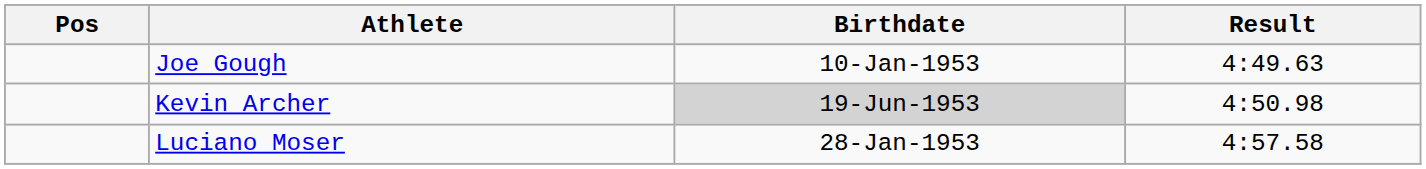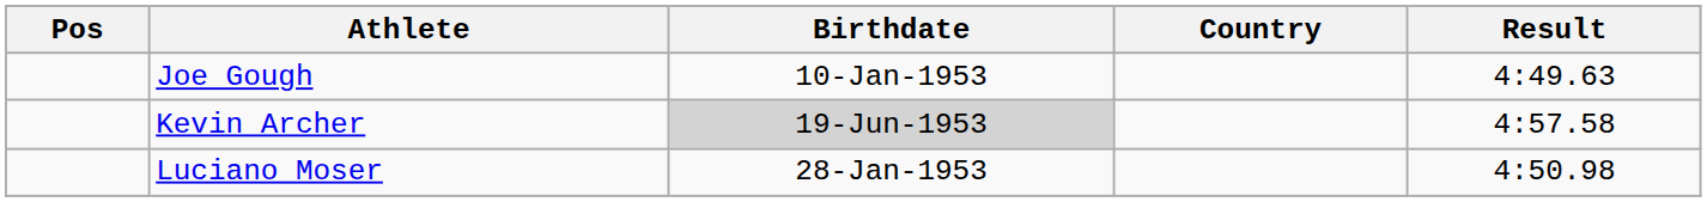+ column: Country
Kevin Archer | Result: 4:50.98 -> 4:57.58
Luciano Moser | Result: 4:57.58 -> 4:50.98
